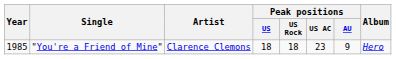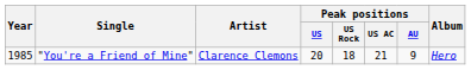"You're a Friend of Mine" | Peak positions / US: 18 -> 20
"You're a Friend of Mine" | Peak positions / US AC: 23 -> 21
